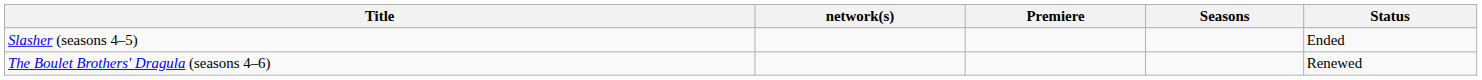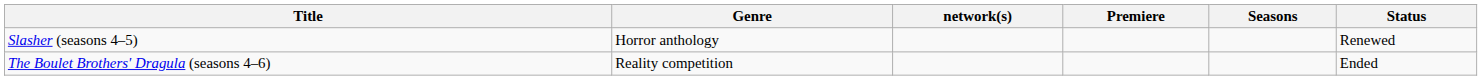+ column: Genre | Horror anthology | Reality competition
Slasher (seasons 4–5) | Status: Ended -> Renewed
The Boulet Brothers' Dragula (seasons 4–6) | Status: Renewed -> Ended
